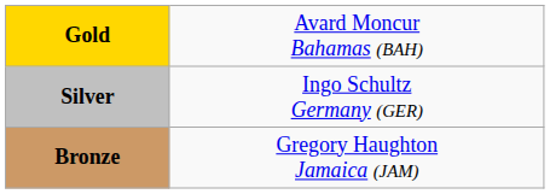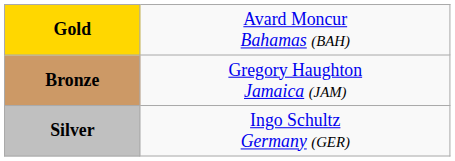rows swapped: Silver <-> Bronze
